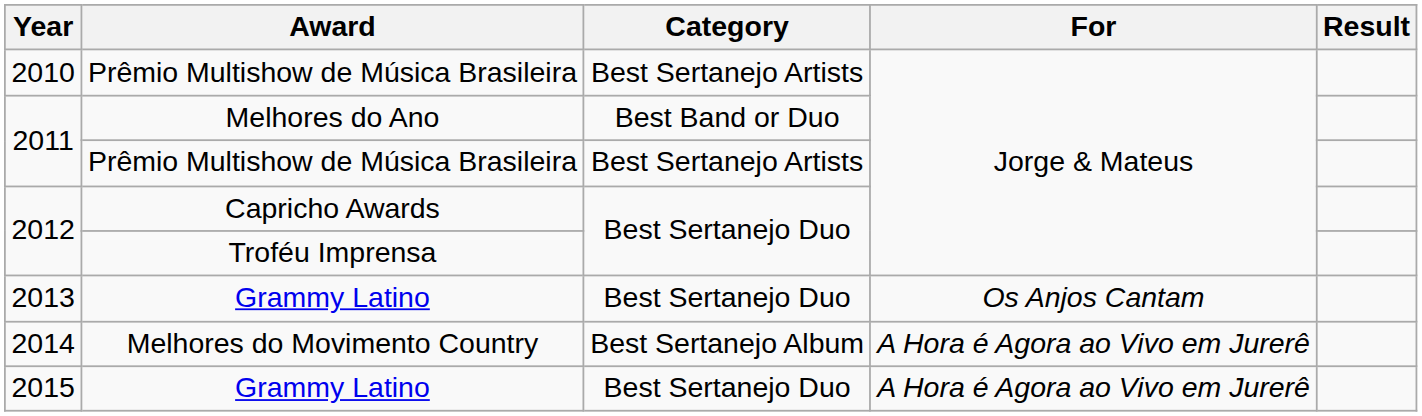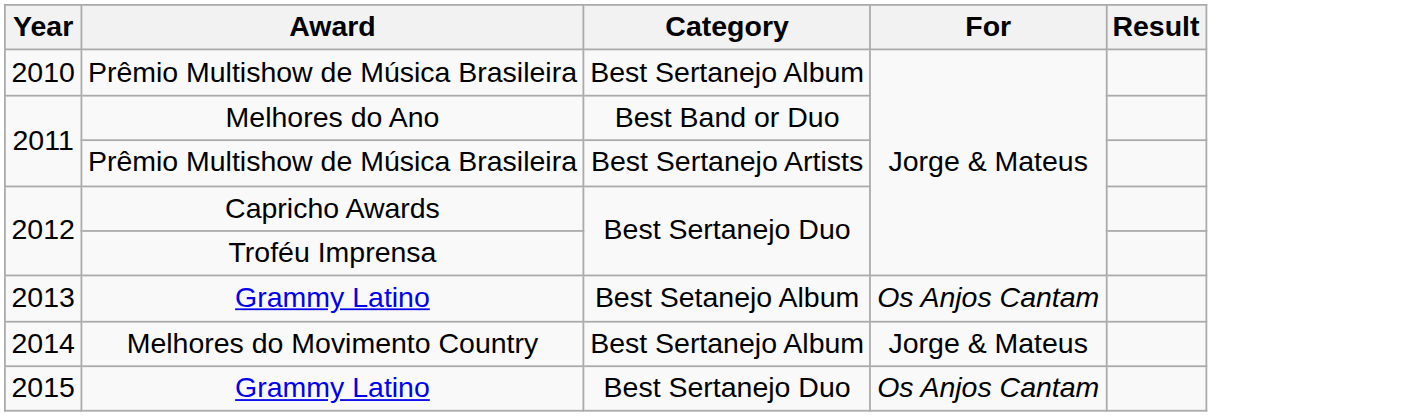2010 | Category: Best Sertanejo Artists -> Best Sertanejo Album
2013 | Category: Best Sertanejo Duo -> Best Setanejo Album
2014 | For: A Hora é Agora ao Vivo em Jurerê -> Jorge & Mateus
2015 | For: A Hora é Agora ao Vivo em Jurerê -> Os Anjos Cantam
